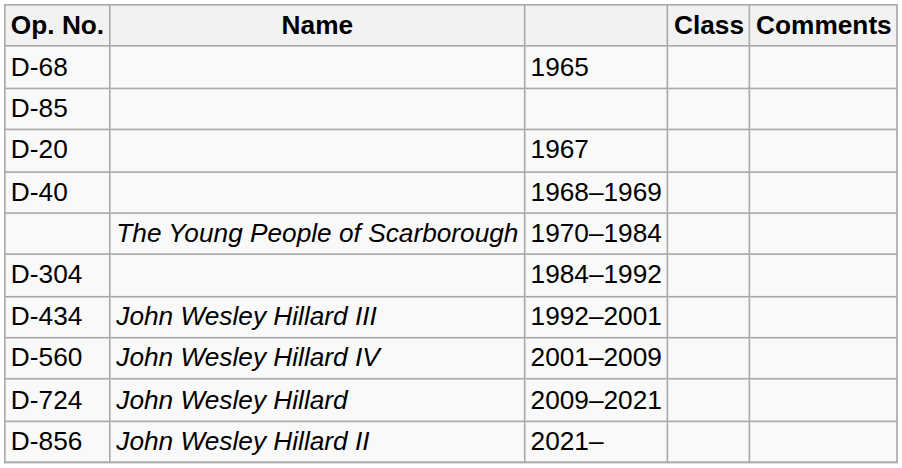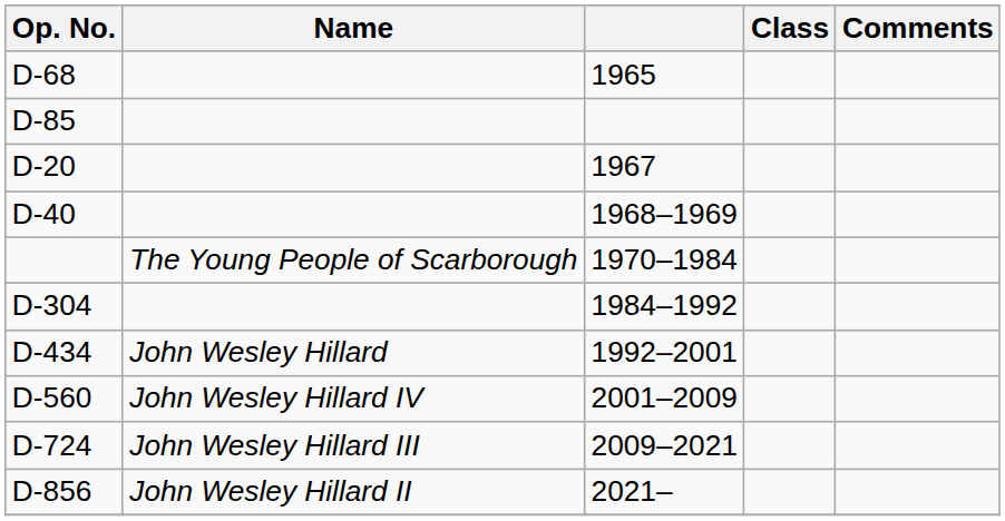D-434 | Name: John Wesley Hillard III -> John Wesley Hillard
D-724 | Name: John Wesley Hillard -> John Wesley Hillard III
